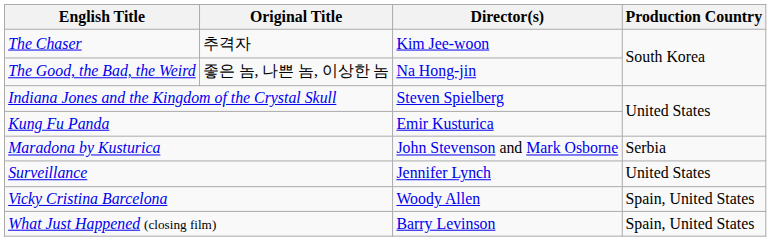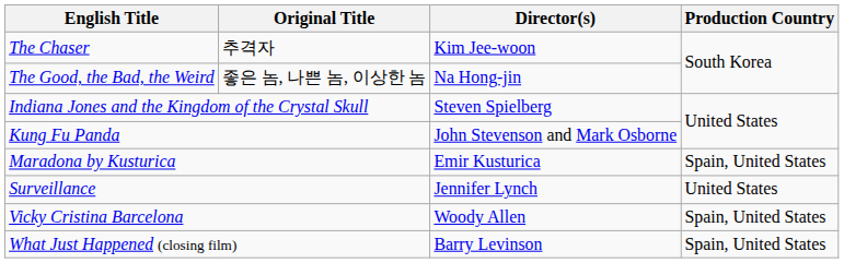Kung Fu Panda | Director(s): Emir Kusturica -> John Stevenson and Mark Osborne
Maradona by Kusturica | Director(s): John Stevenson and Mark Osborne -> Emir Kusturica
Maradona by Kusturica | Production Country: Serbia -> Spain, United States
